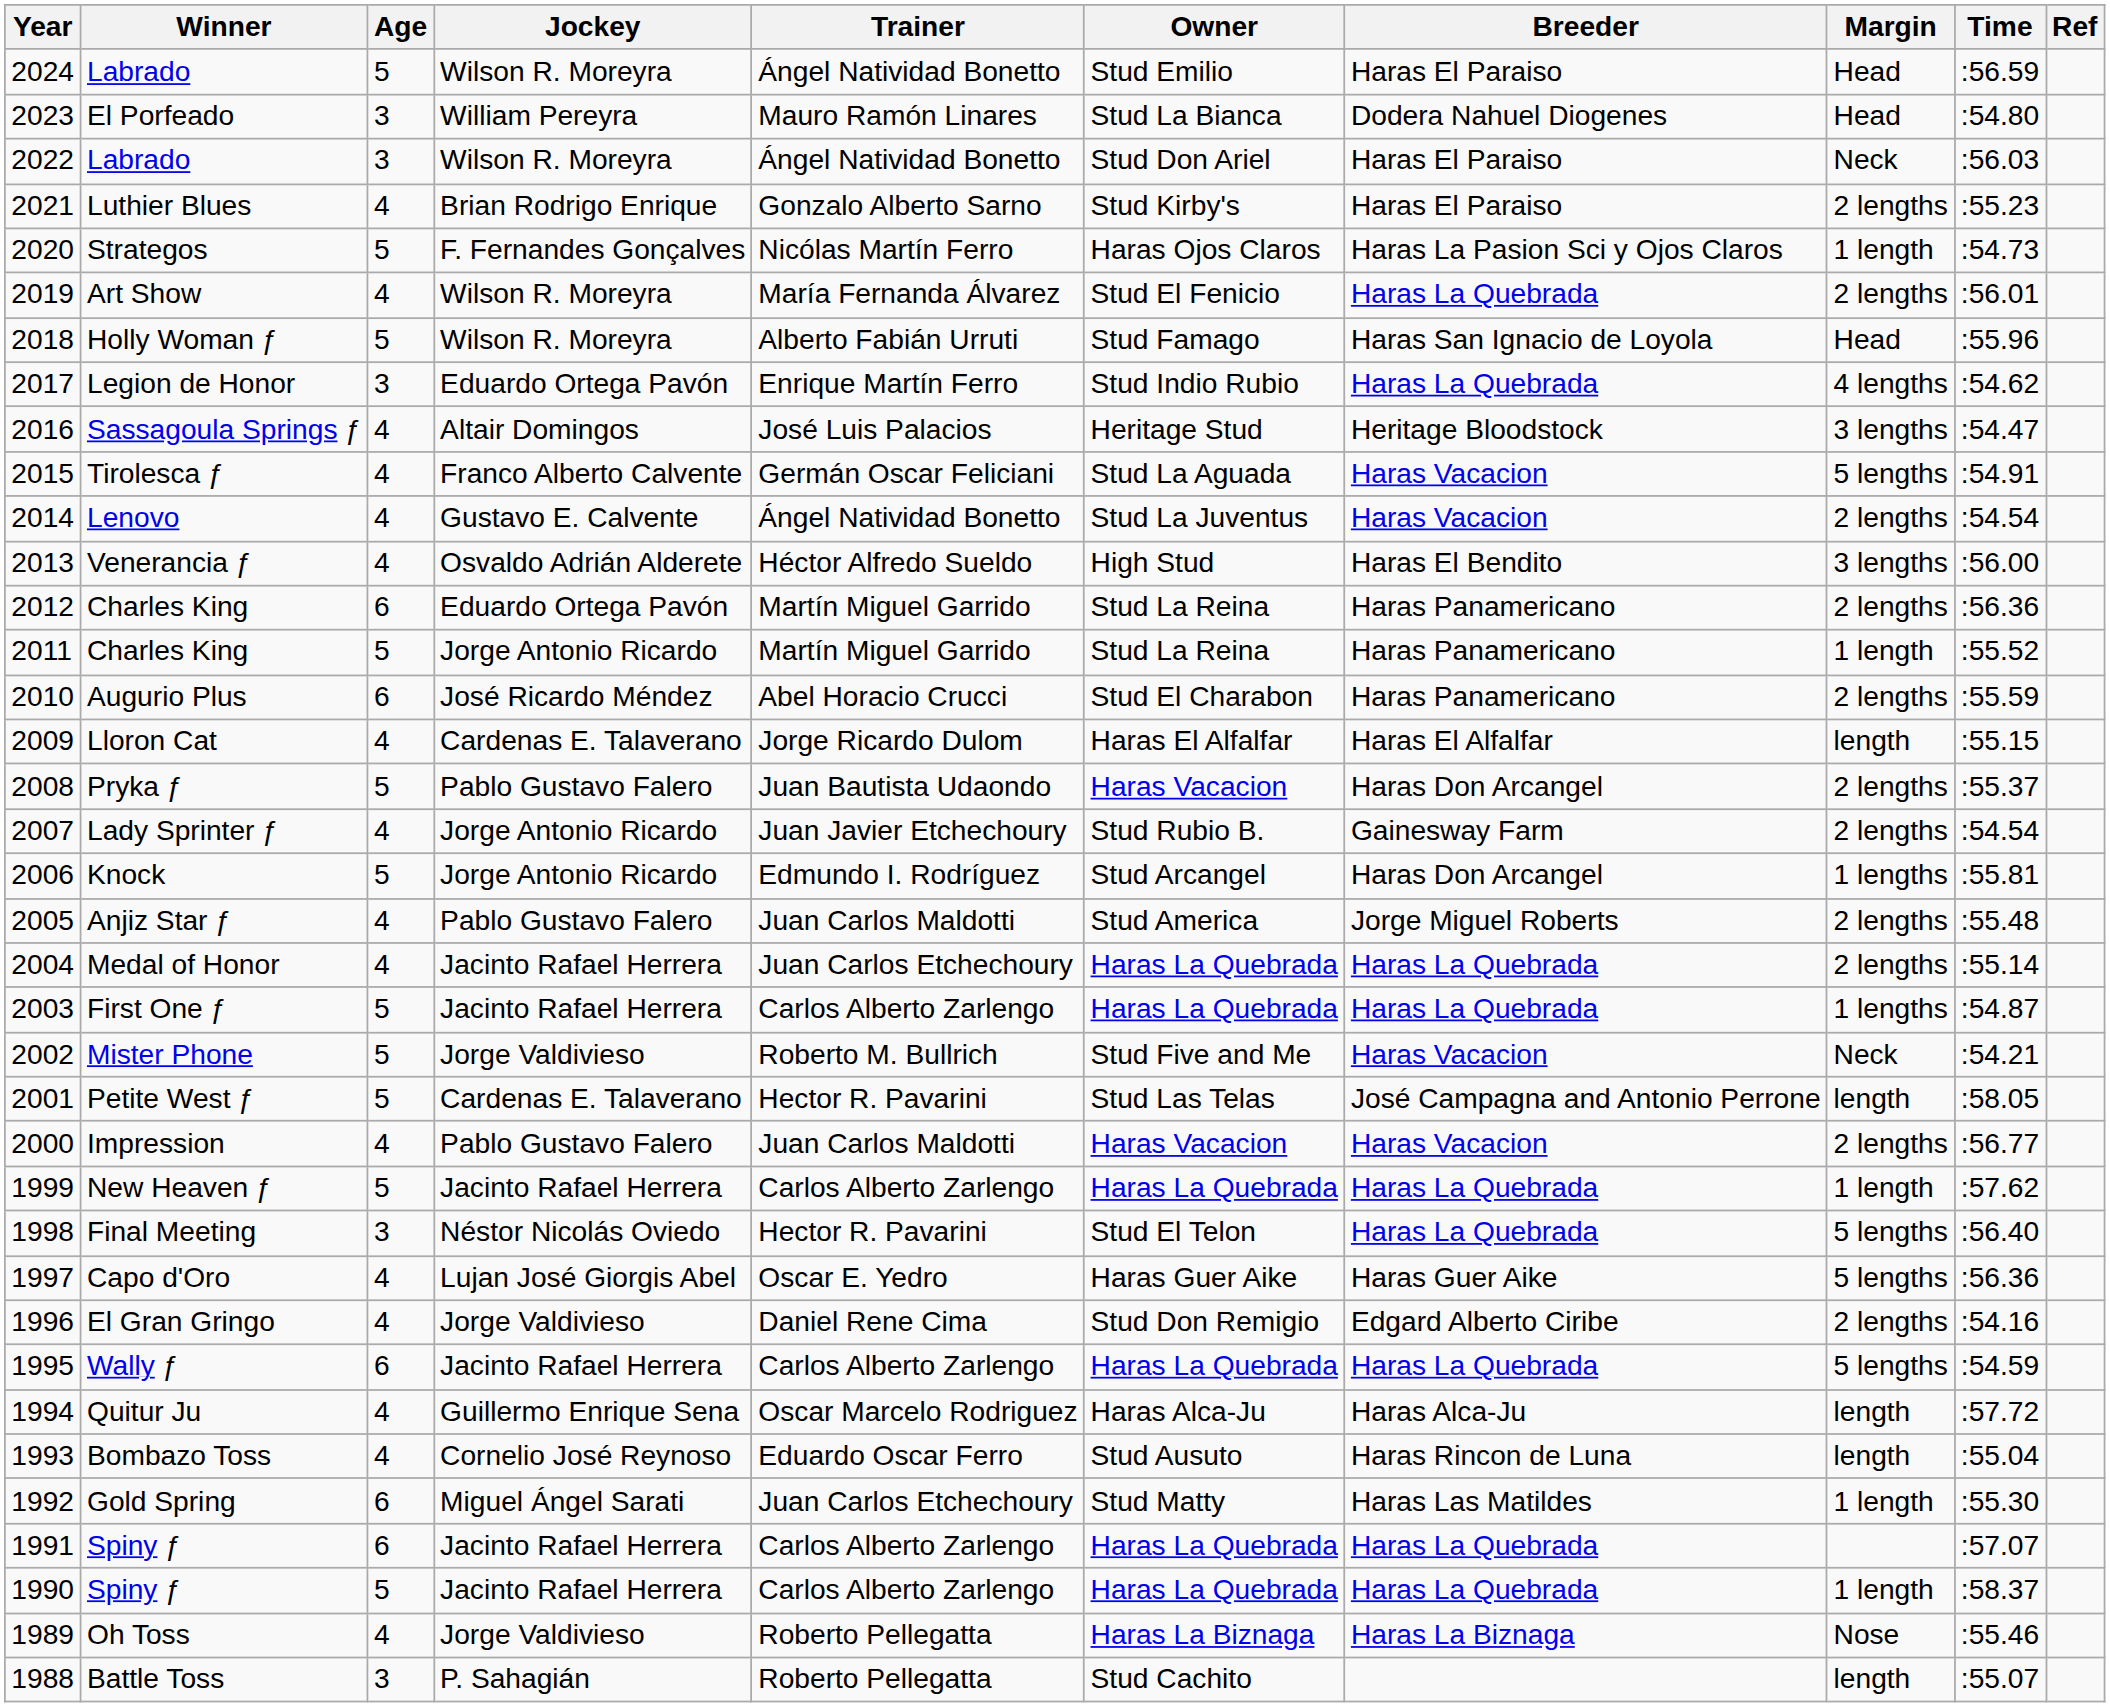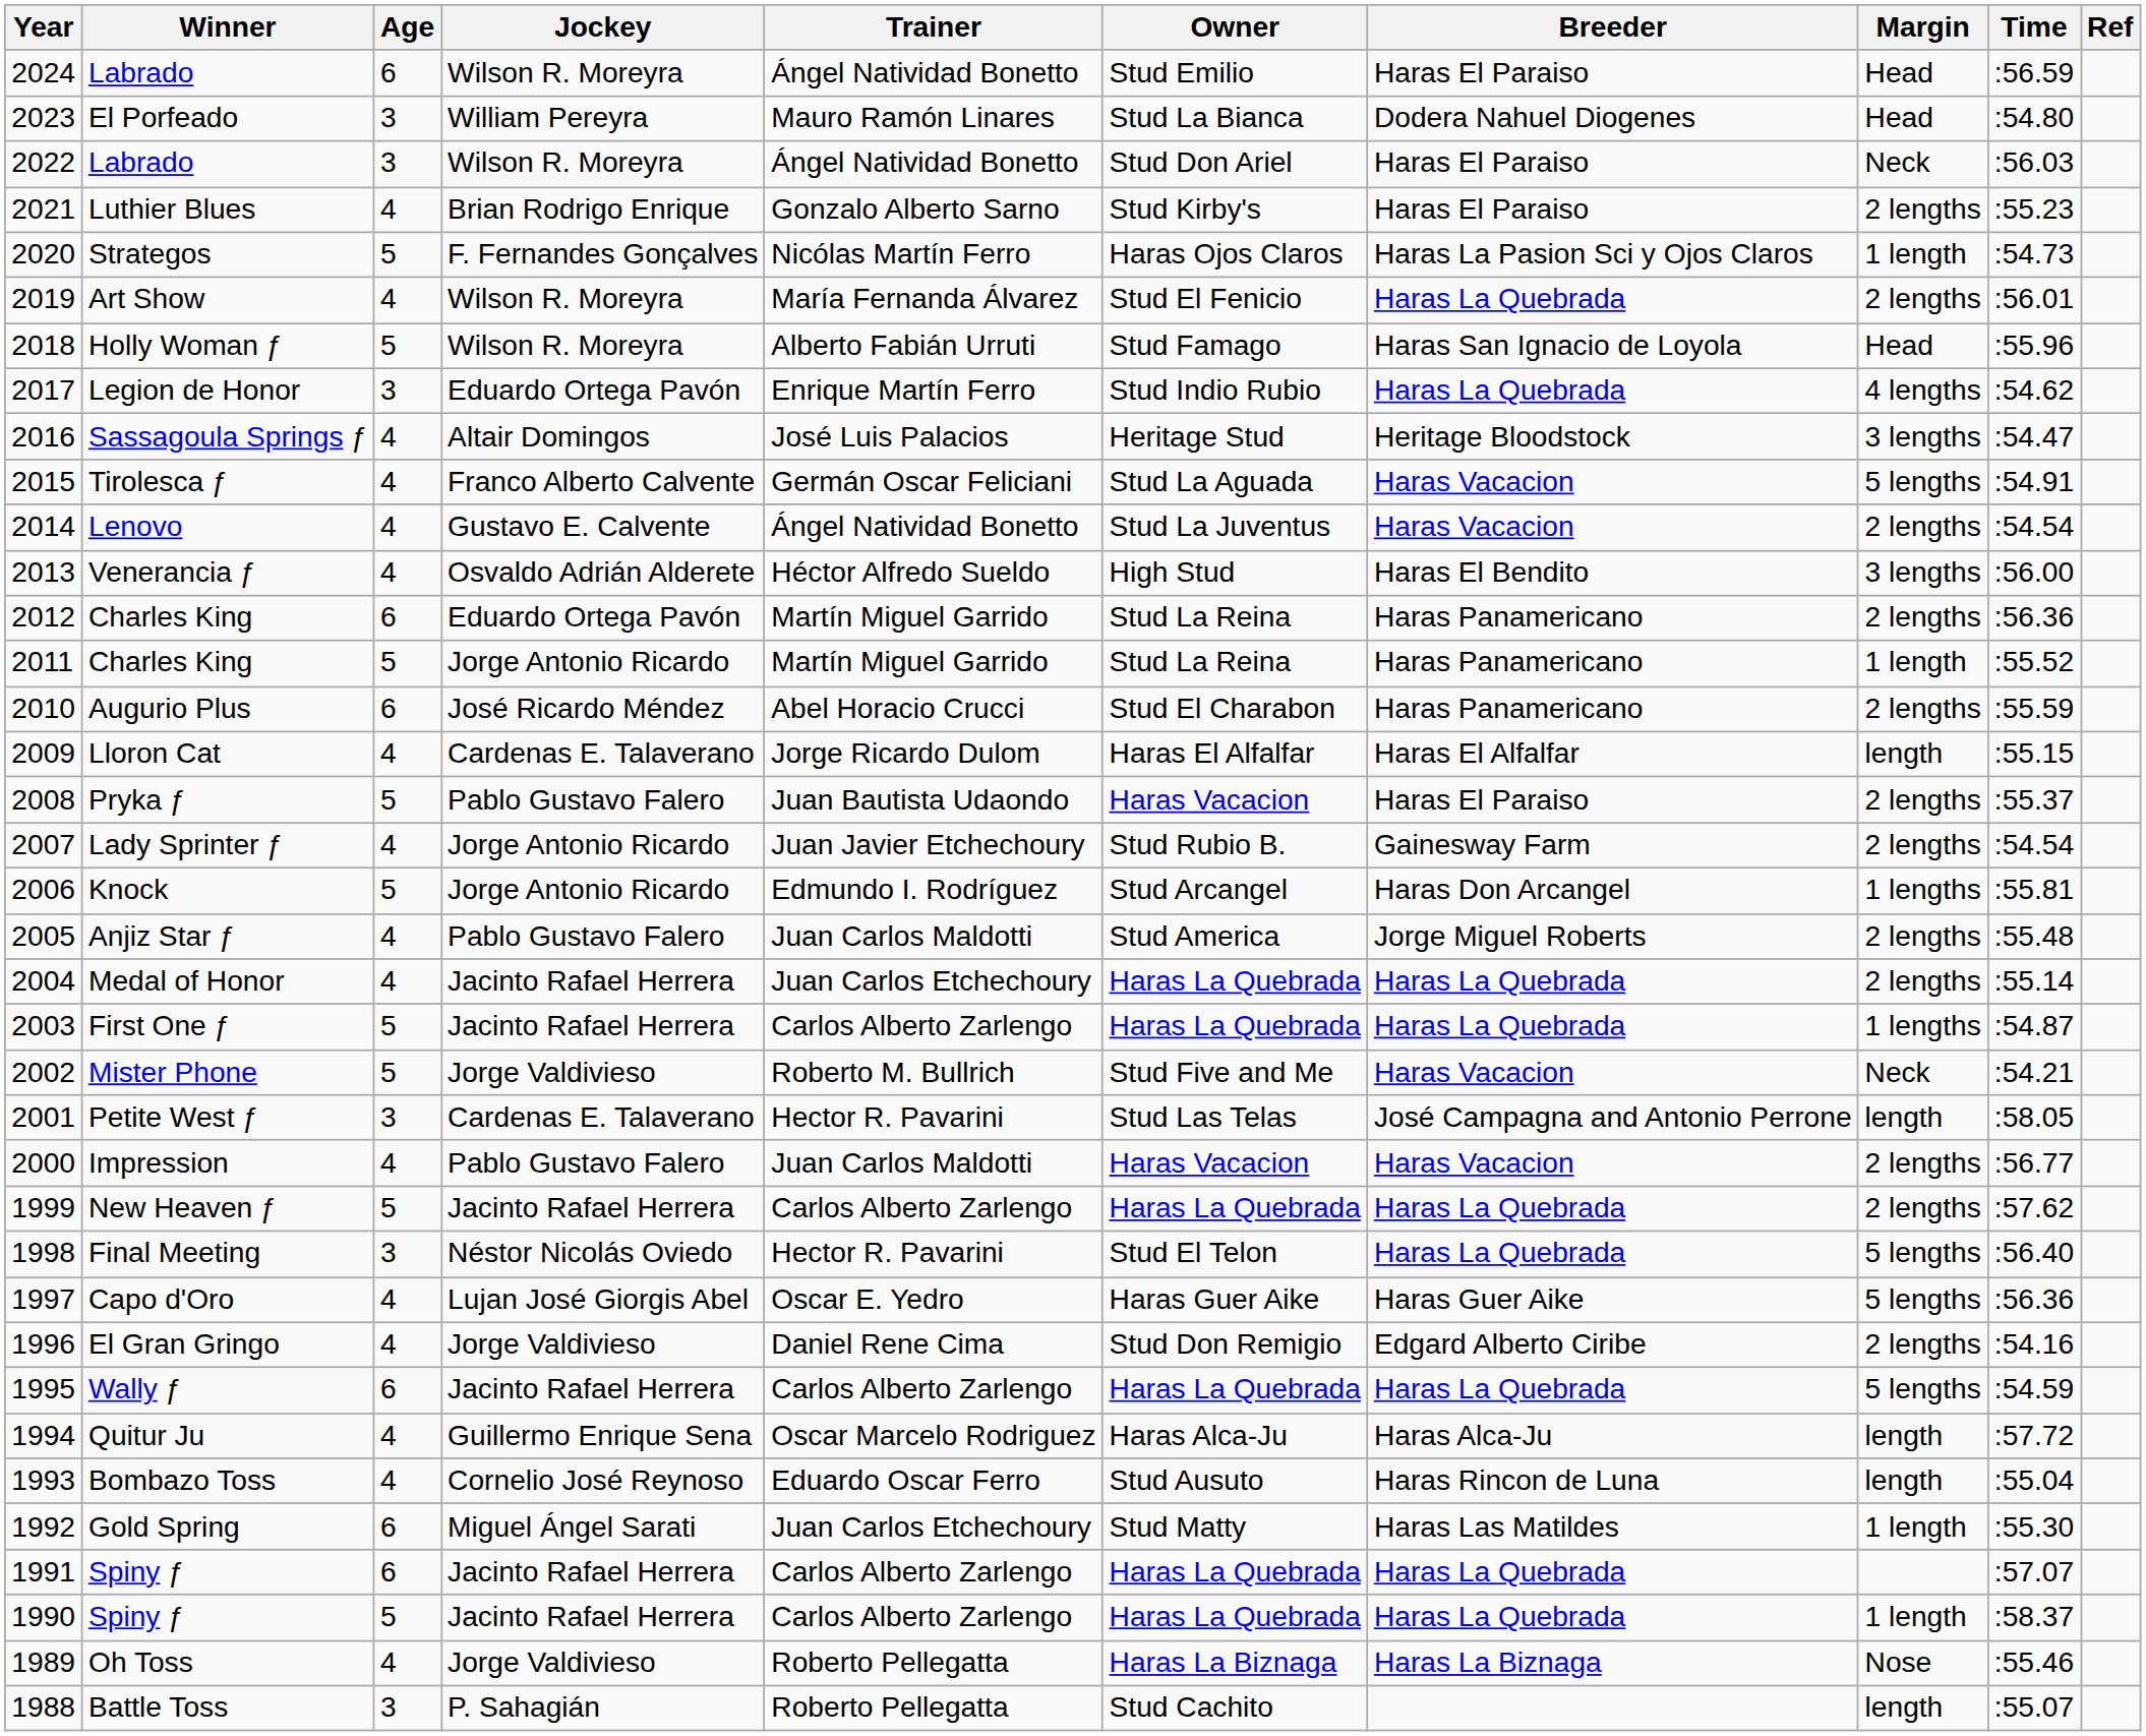2024 / Labrado | Age: 5 -> 6
Pryka ƒ | Breeder: Haras Don Arcangel -> Haras El Paraiso
Petite West ƒ | Age: 5 -> 3
New Heaven ƒ | Margin: 1 length -> 2 lengths
